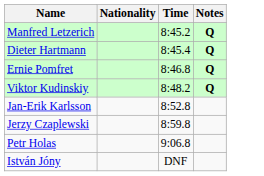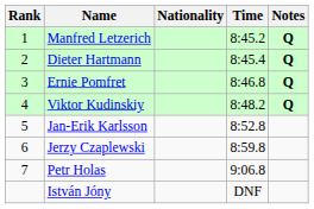+ column: Rank | 1 | 2 | 3 | 4 | 5 | 6 | 7
